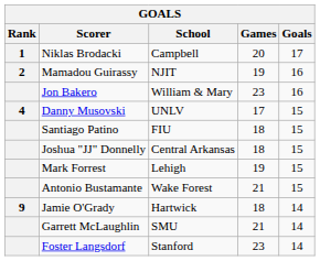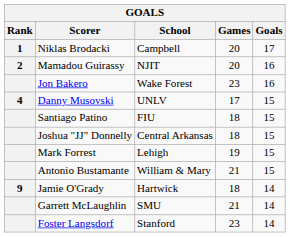Mamadou Guirassy | Games: 19 -> 20
Jon Bakero | School: William & Mary -> Wake Forest
Antonio Bustamante | School: Wake Forest -> William & Mary
